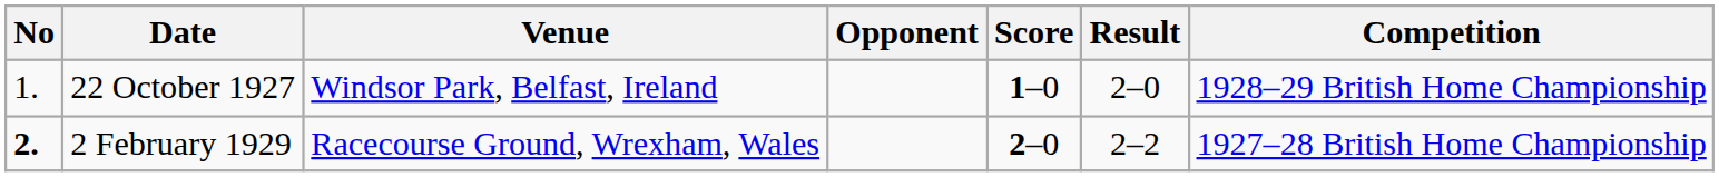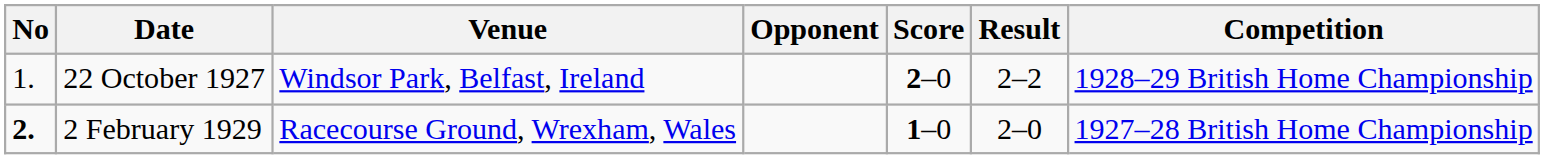22 October 1927 | Score: 1–0 -> 2–0
22 October 1927 | Result: 2–0 -> 2–2
2 February 1929 | Score: 2–0 -> 1–0
2 February 1929 | Result: 2–2 -> 2–0
